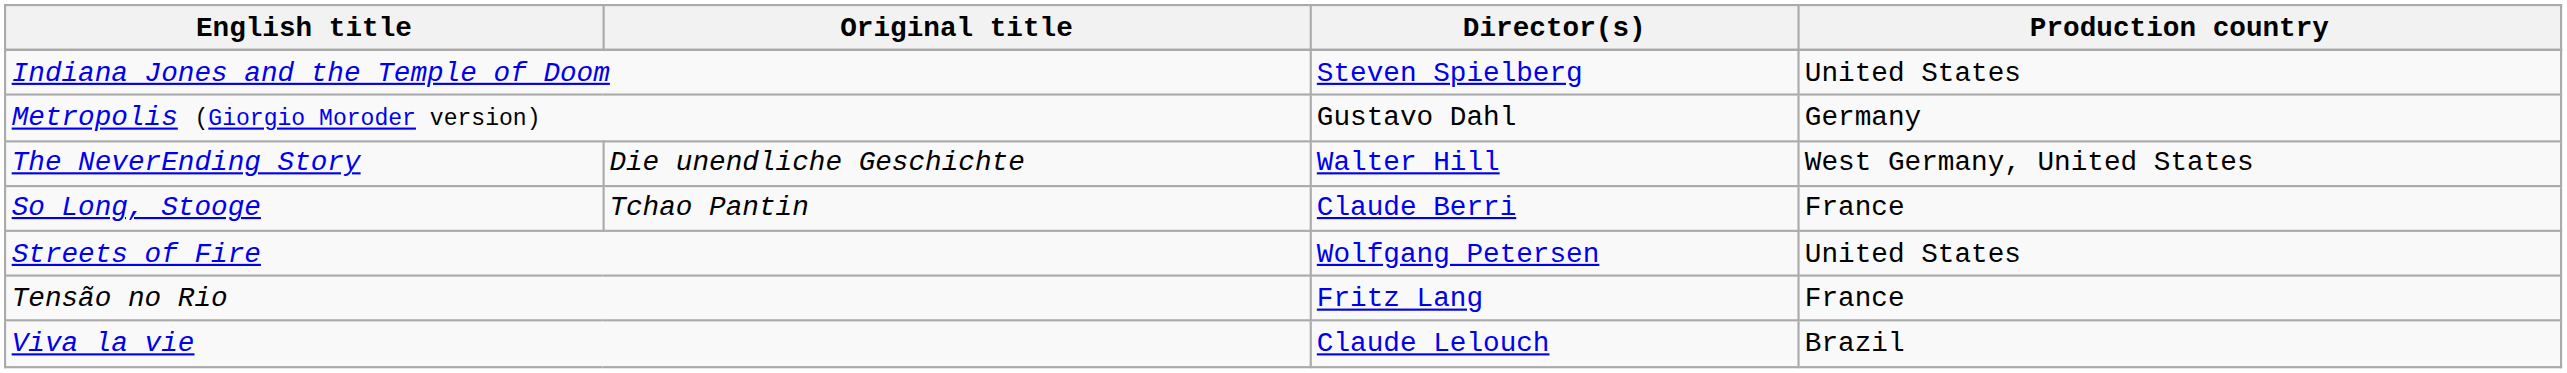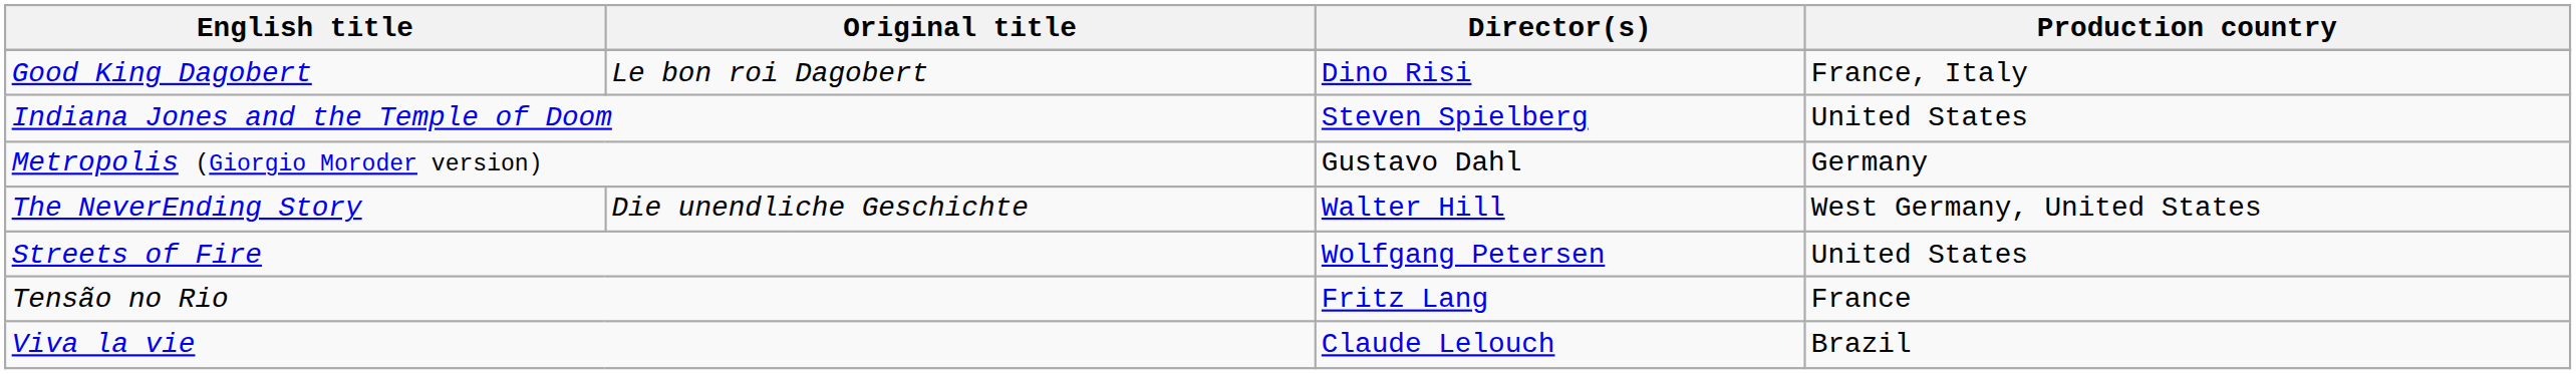+ row: Good King Dagobert | Le bon roi Dagobert | Dino Risi | France, Italy
- row: So Long, Stooge | Tchao Pantin | Claude Berri | France
